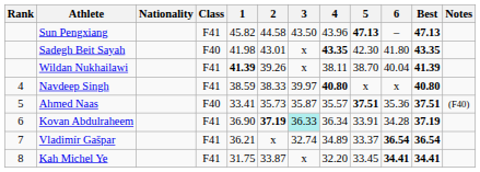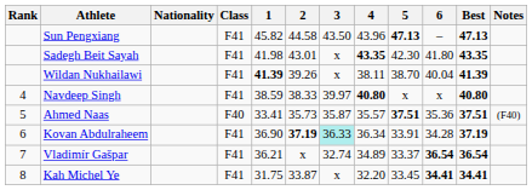Sadegh Beit Sayah | Class: F40 -> F41
